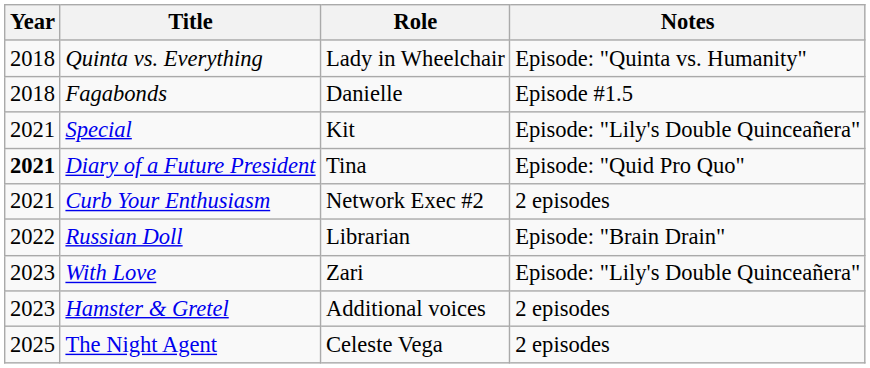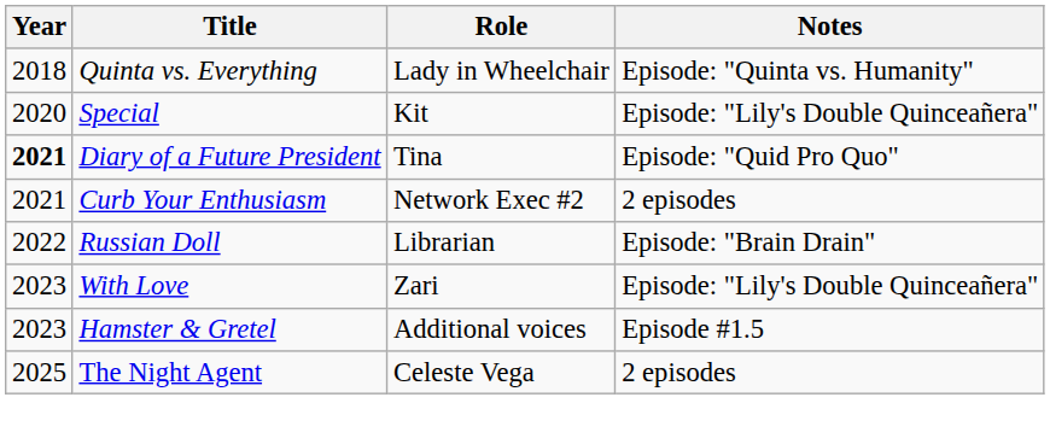- row: 2018 | Fagabonds | Danielle | Episode #1.5
Special | Year: 2021 -> 2020
Hamster & Gretel | Notes: 2 episodes -> Episode #1.5
